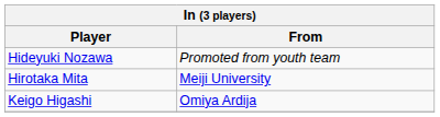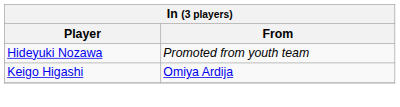- row: Hirotaka Mita | Meiji University
